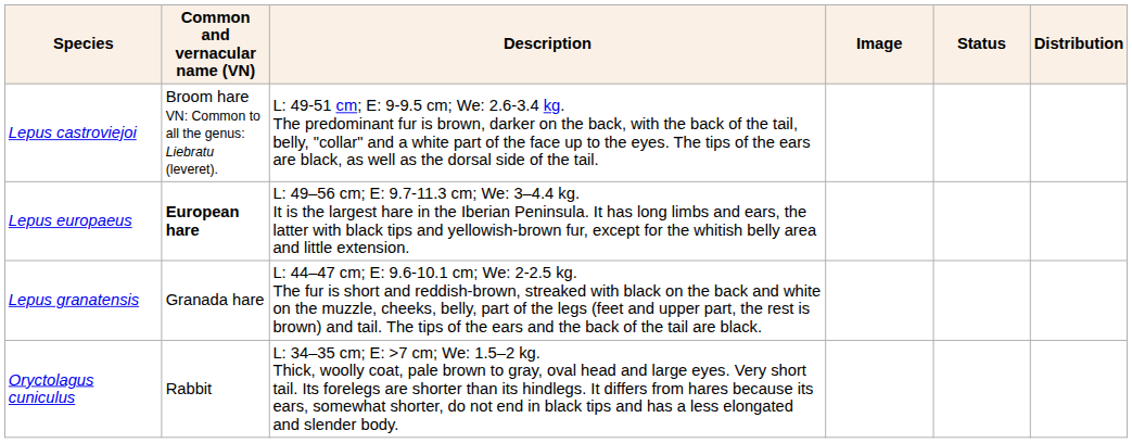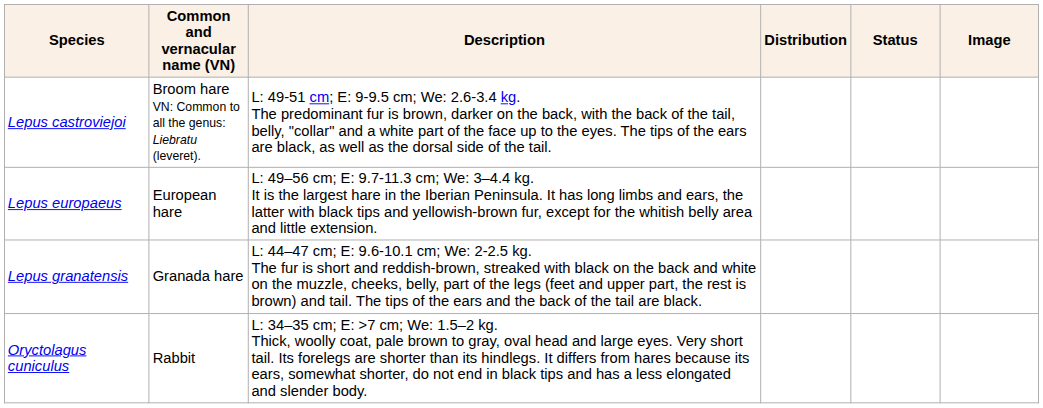columns swapped: Distribution <-> Image
Lepus europaeus | Common and vernacular name (VN): bold -> normal
